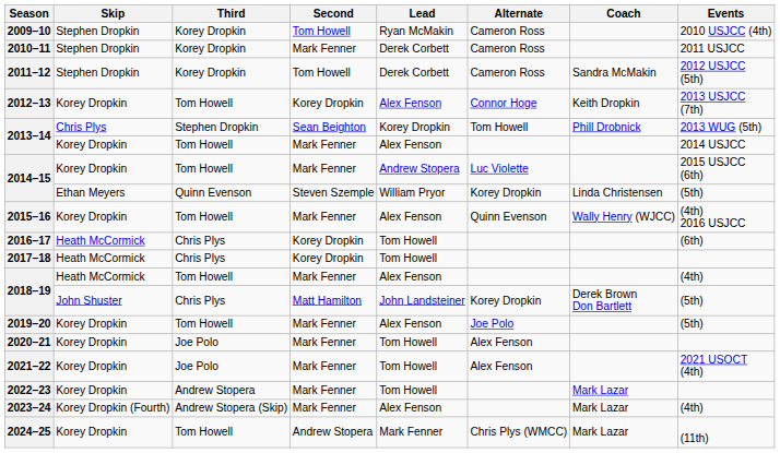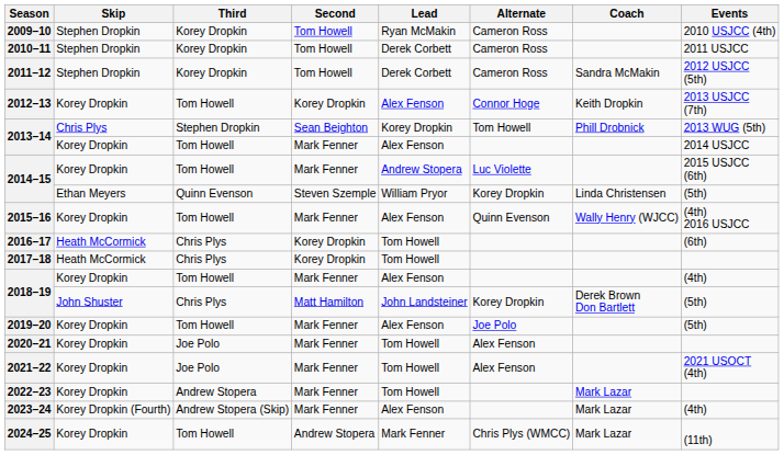2010–11 | Second: Mark Fenner -> Tom Howell
2018–19 / Tom Howell | Skip: Heath McCormick -> Korey Dropkin
